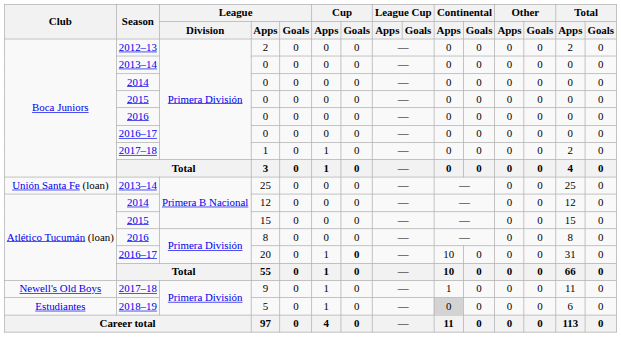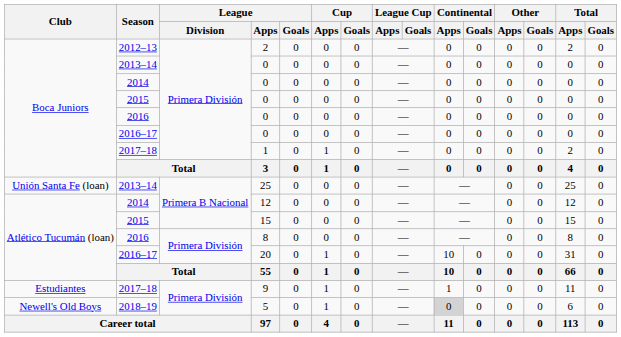20 | Cup / Goals: bold -> normal
9 | Club: Newell's Old Boys -> Estudiantes
5 | Club: Estudiantes -> Newell's Old Boys
